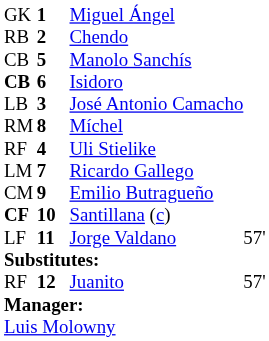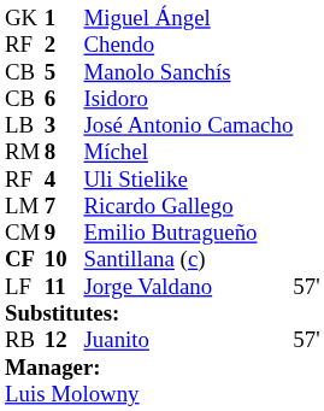Chendo | column 1: RB -> RF
Isidoro | column 1: bold -> normal
Juanito | column 1: RF -> RB
